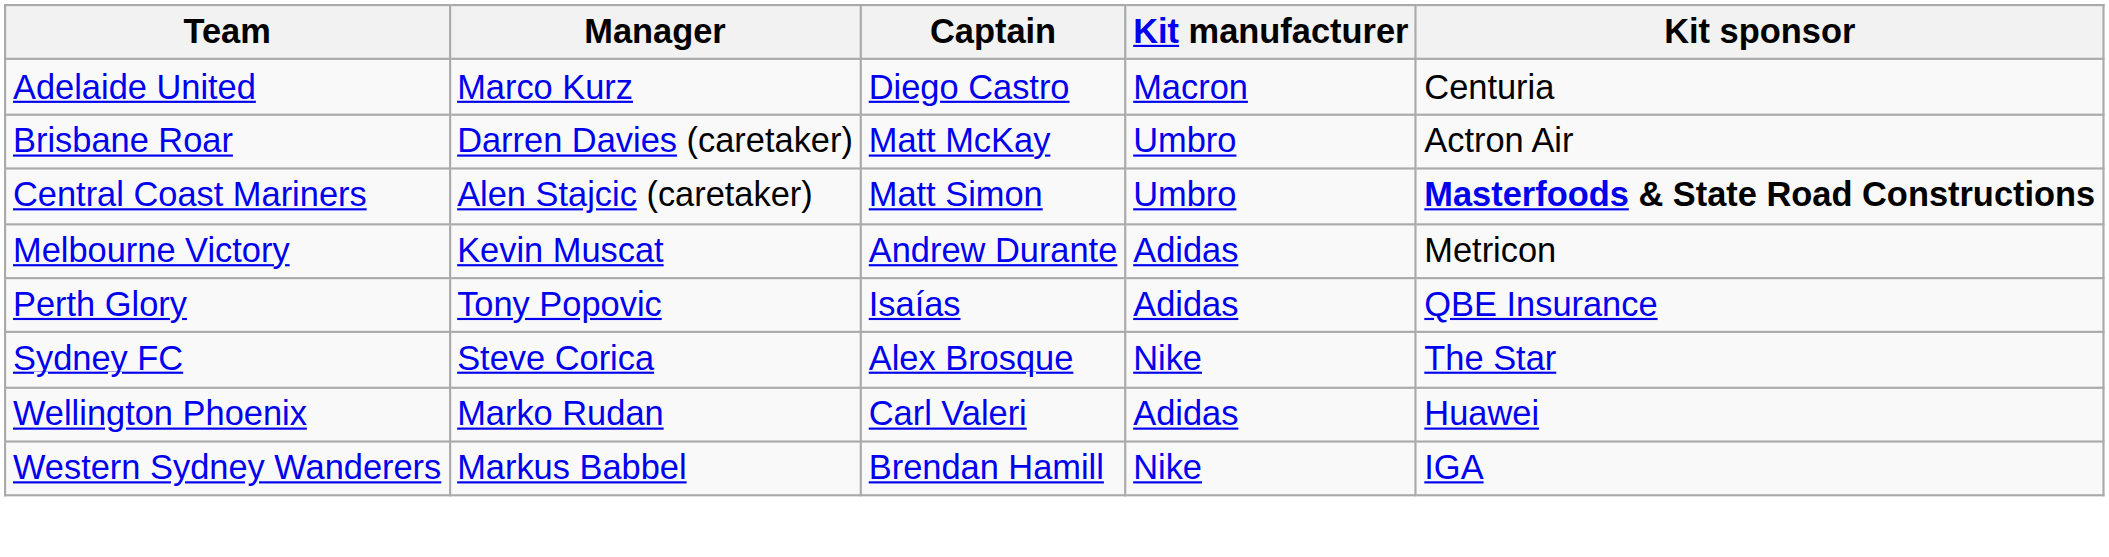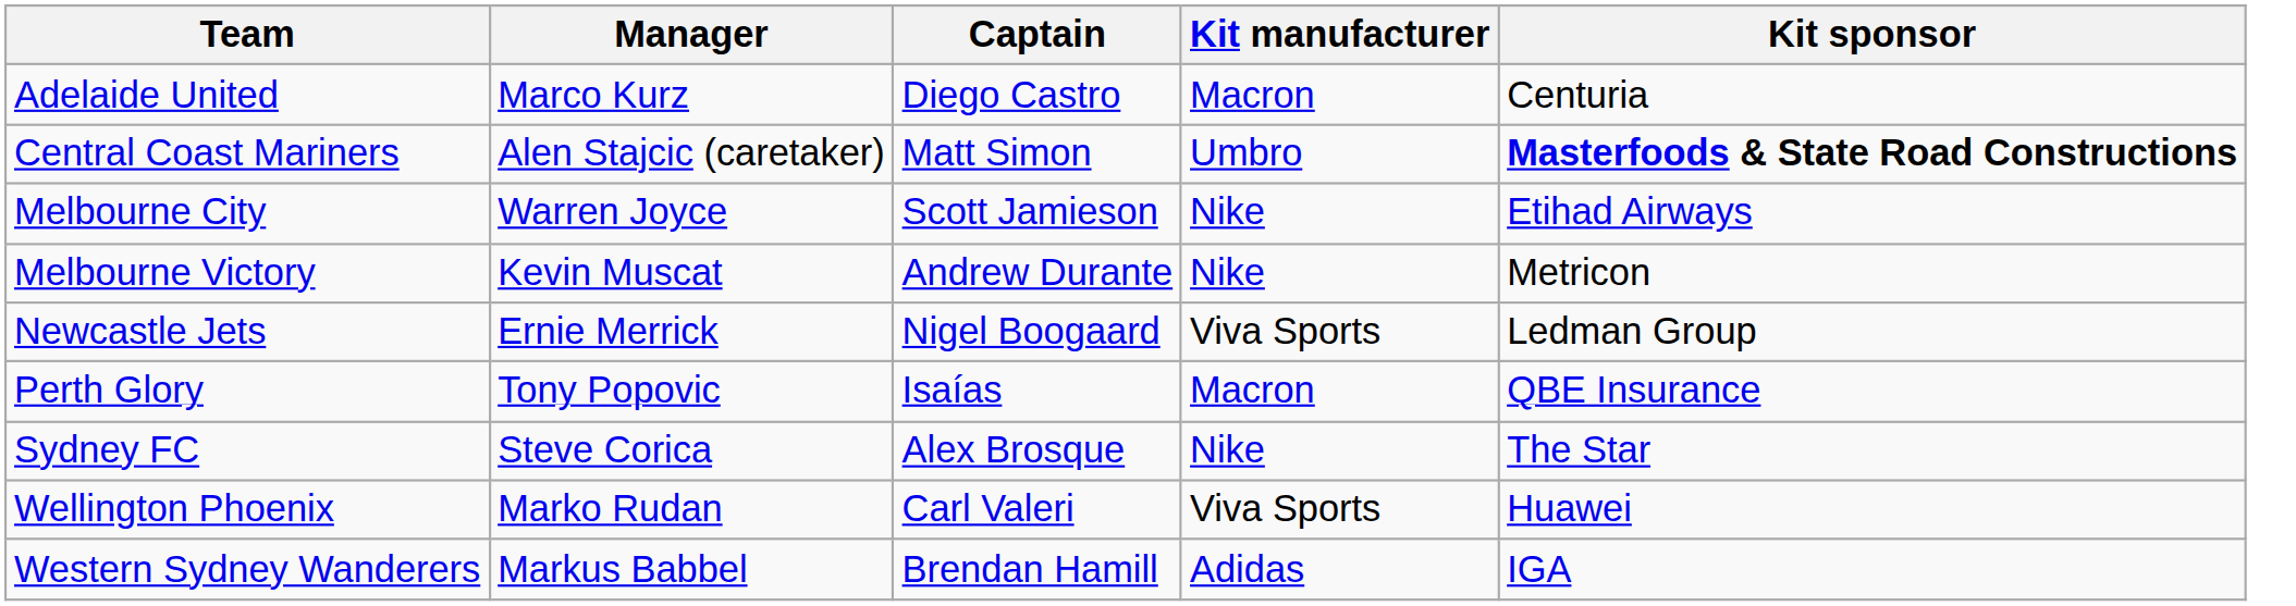- row: Brisbane Roar | Darren Davies (caretaker) | Matt McKay | Umbro | Actron Air
+ row: Melbourne City | Warren Joyce | Scott Jamieson | Nike | Etihad Airways
Melbourne Victory | Kit manufacturer: Adidas -> Nike
+ row: Newcastle Jets | Ernie Merrick | Nigel Boogaard | Viva Sports | Ledman Group
Perth Glory | Kit manufacturer: Adidas -> Macron
Wellington Phoenix | Kit manufacturer: Adidas -> Viva Sports
Western Sydney Wanderers | Kit manufacturer: Nike -> Adidas
